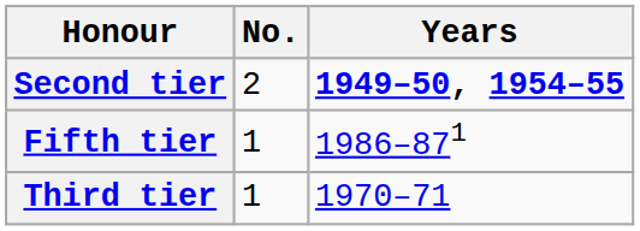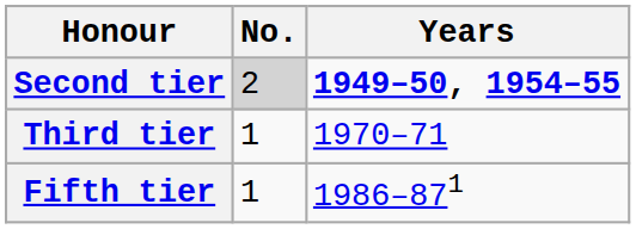Second tier | No.: no background -> lightgrey background
rows swapped: Third tier <-> Fifth tier
